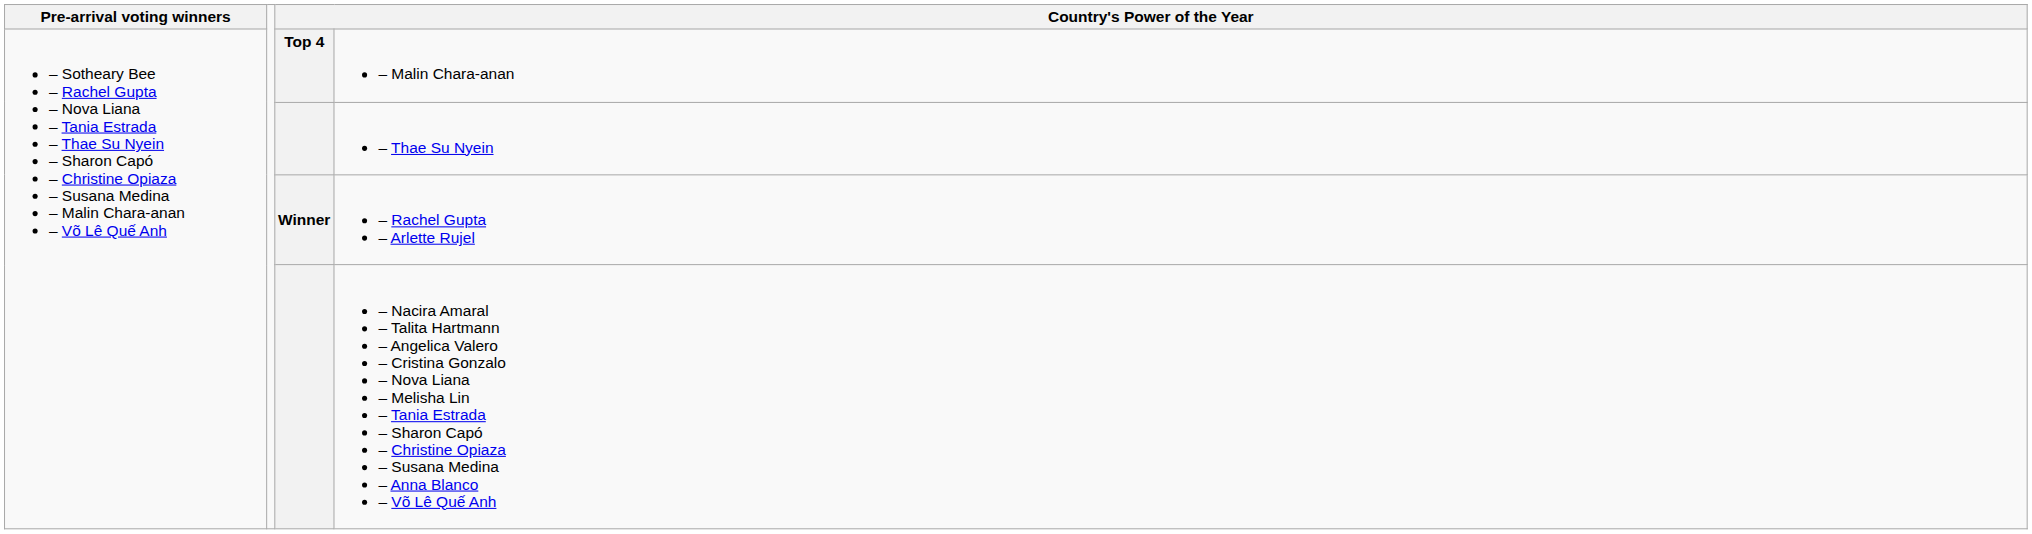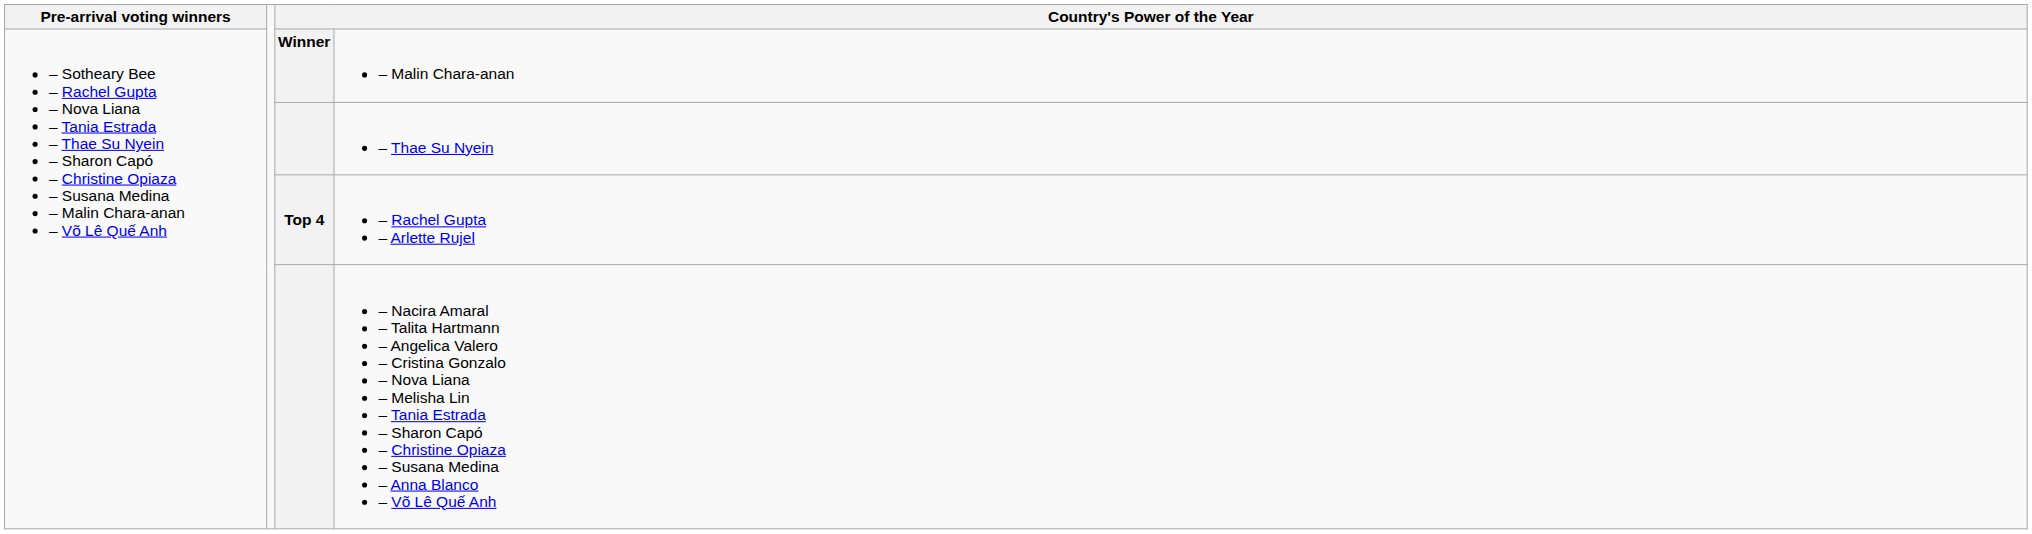– Malin Chara-anan | column 3: Top 4 -> Winner
– Rachel Gupta – Arlette Rujel | column 3: Winner -> Top 4
